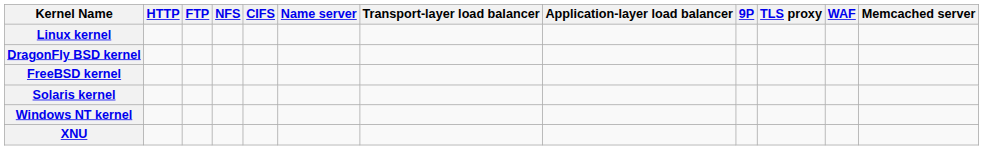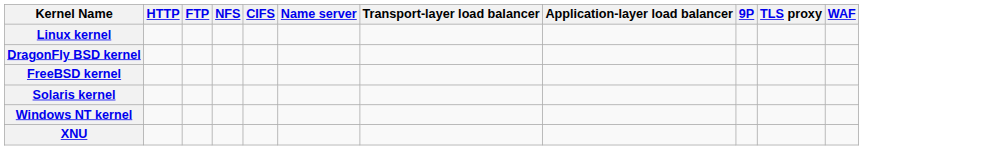- column: Memcached server
